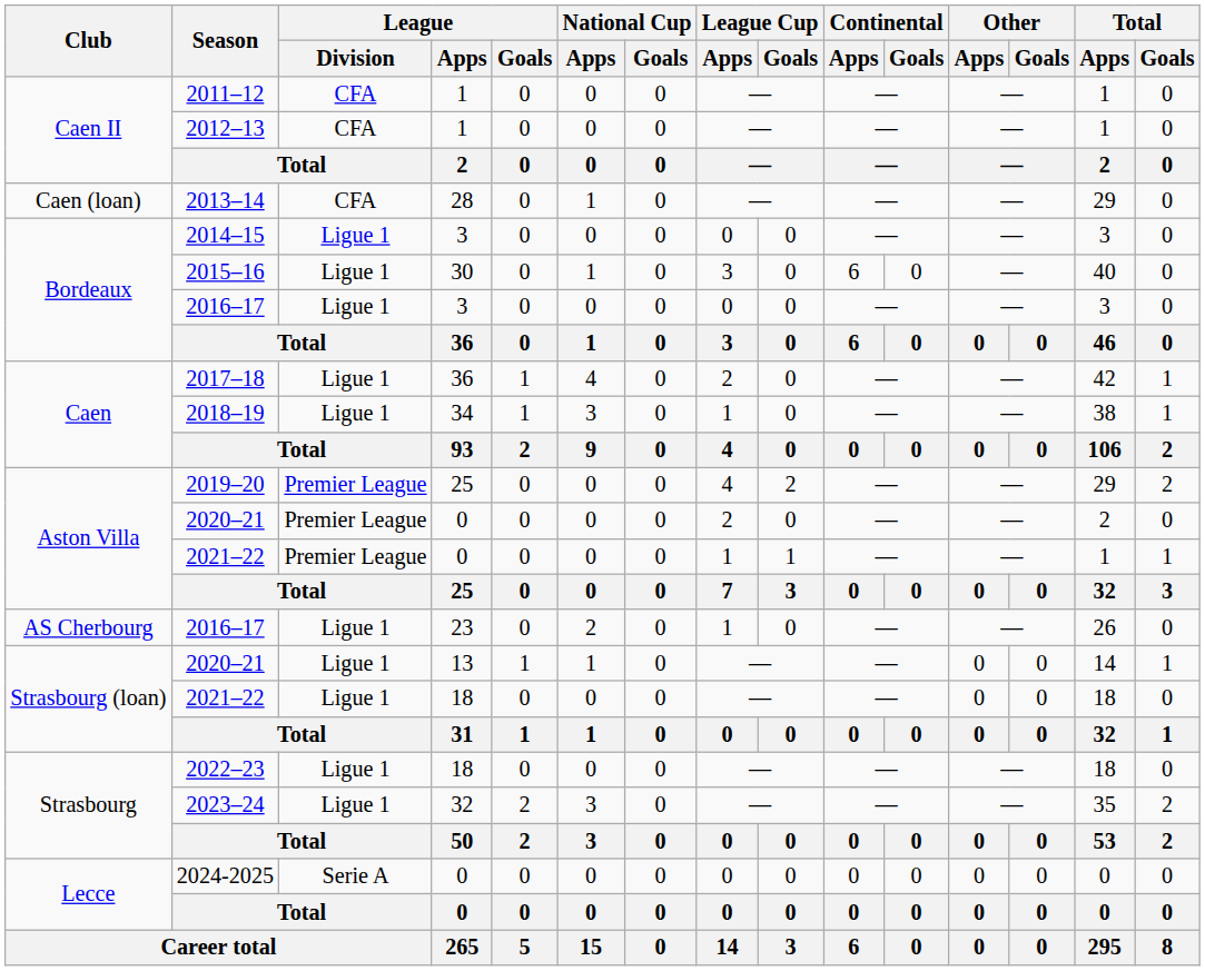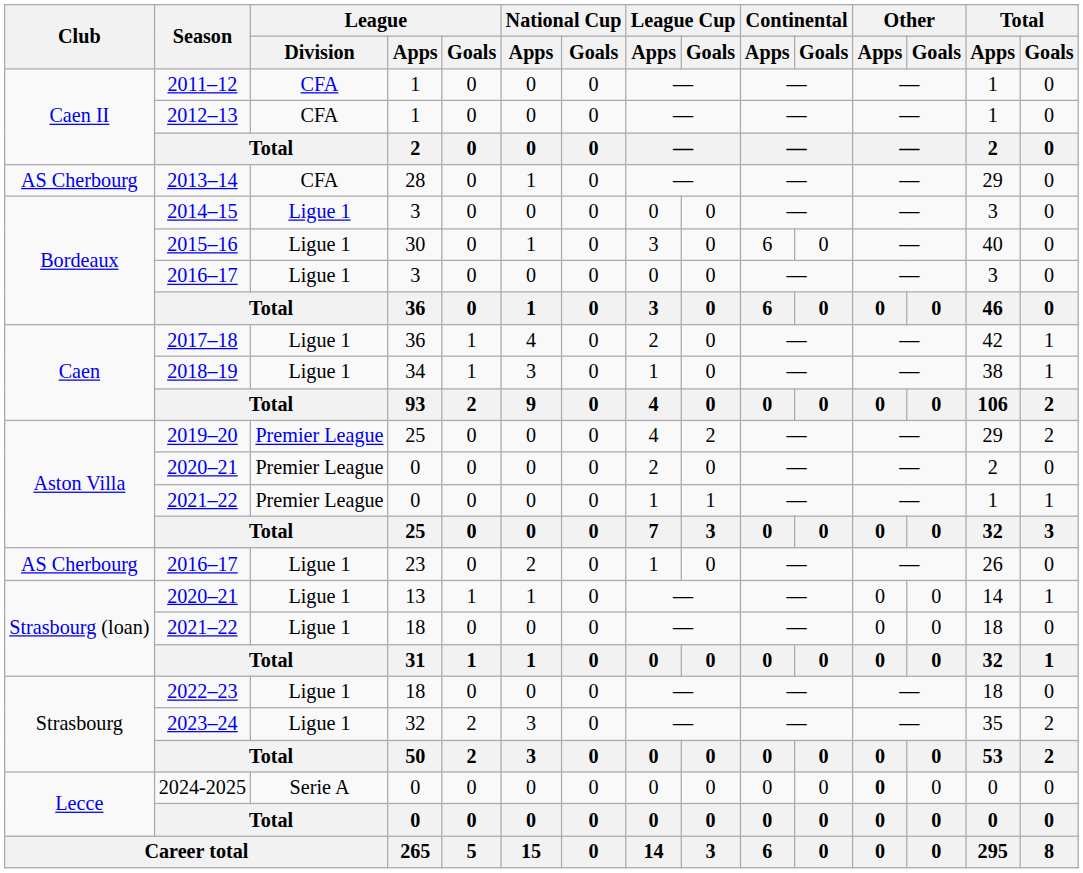2013–14 | Club: Caen (loan) -> AS Cherbourg
2024-2025 | Other / Apps: normal -> bold
